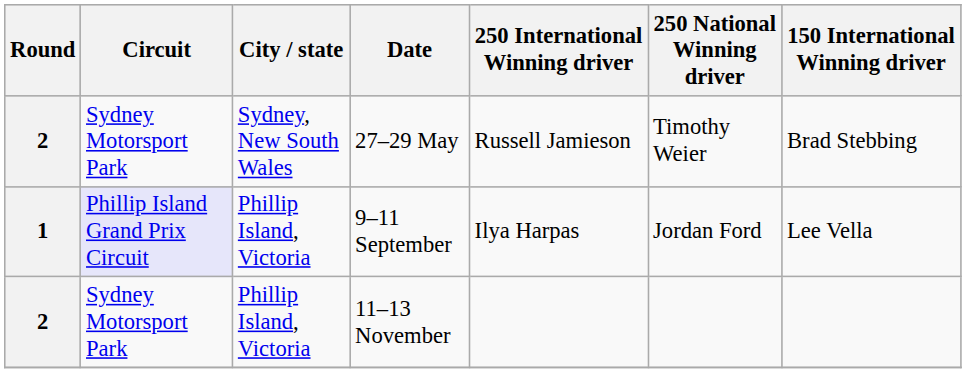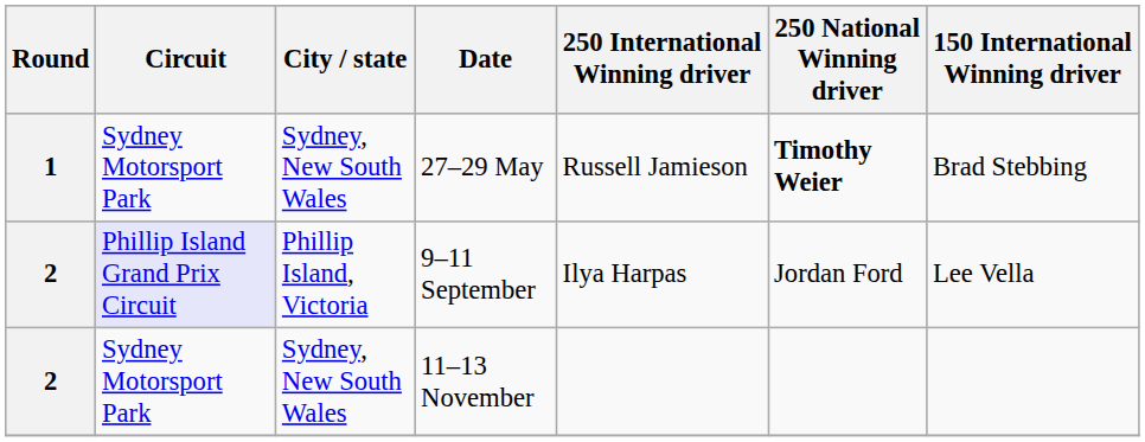27–29 May | Round: 2 -> 1
27–29 May | 250 National Winning driver: normal -> bold
9–11 September | Round: 1 -> 2
11–13 November | City / state: Phillip Island, Victoria -> Sydney, New South Wales
